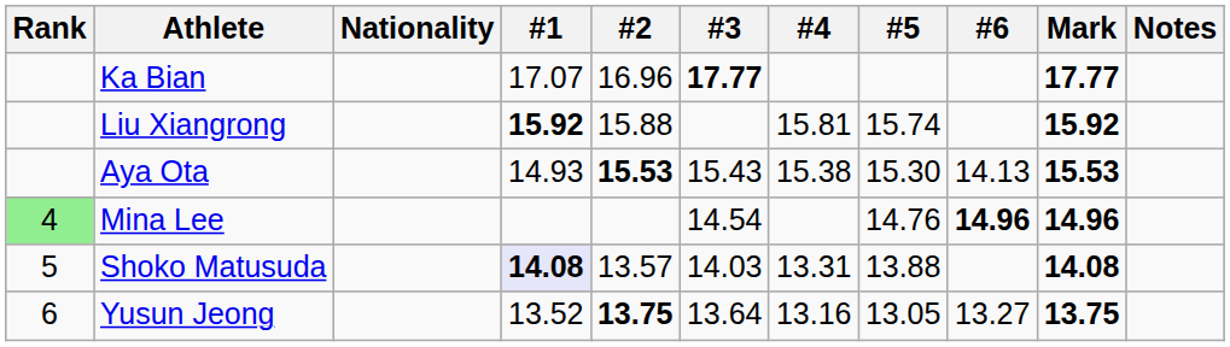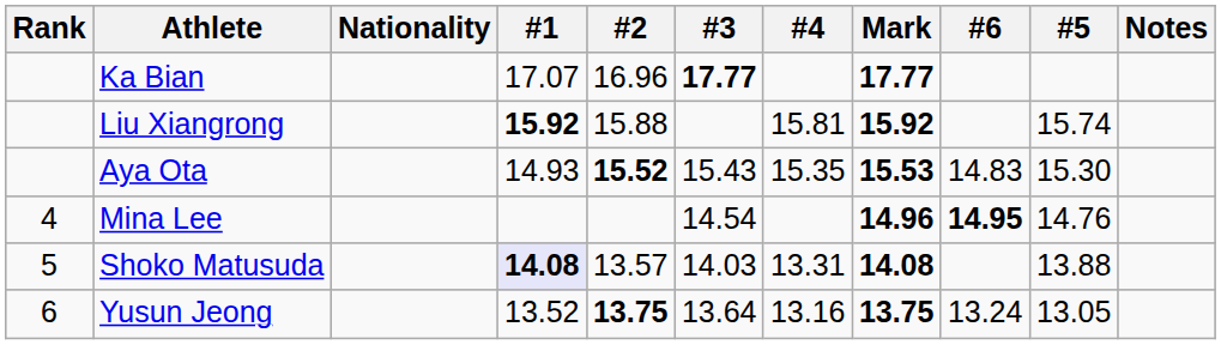columns swapped: #5 <-> Mark
Aya Ota | #2: 15.53 -> 15.52
Aya Ota | #4: 15.38 -> 15.35
Aya Ota | #6: 14.13 -> 14.83
Mina Lee | Rank: lightgreen background -> no background
Mina Lee | #6: 14.96 -> 14.95
Yusun Jeong | #6: 13.27 -> 13.24
